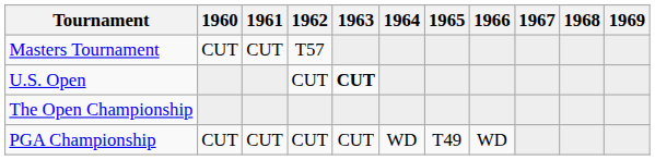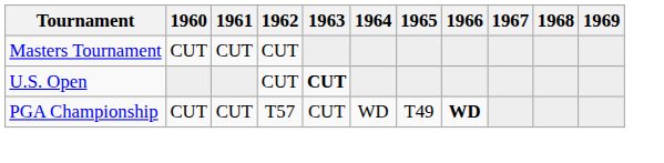Masters Tournament | 1962: T57 -> CUT
- row: The Open Championship
PGA Championship | 1962: CUT -> T57
PGA Championship | 1966: normal -> bold
